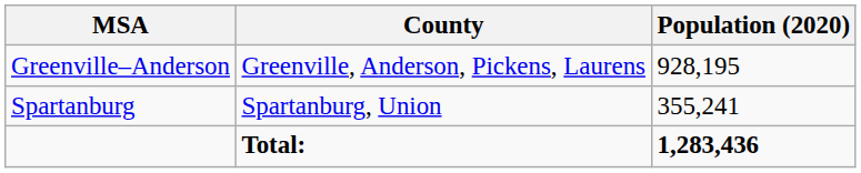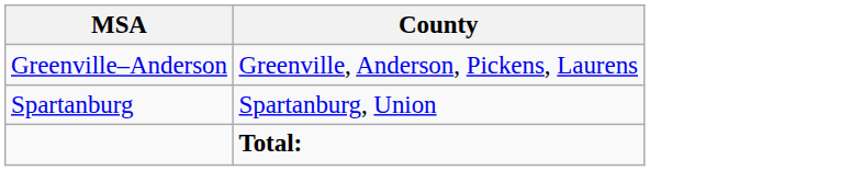- column: Population (2020) | 928,195 | 355,241 | 1,283,436
